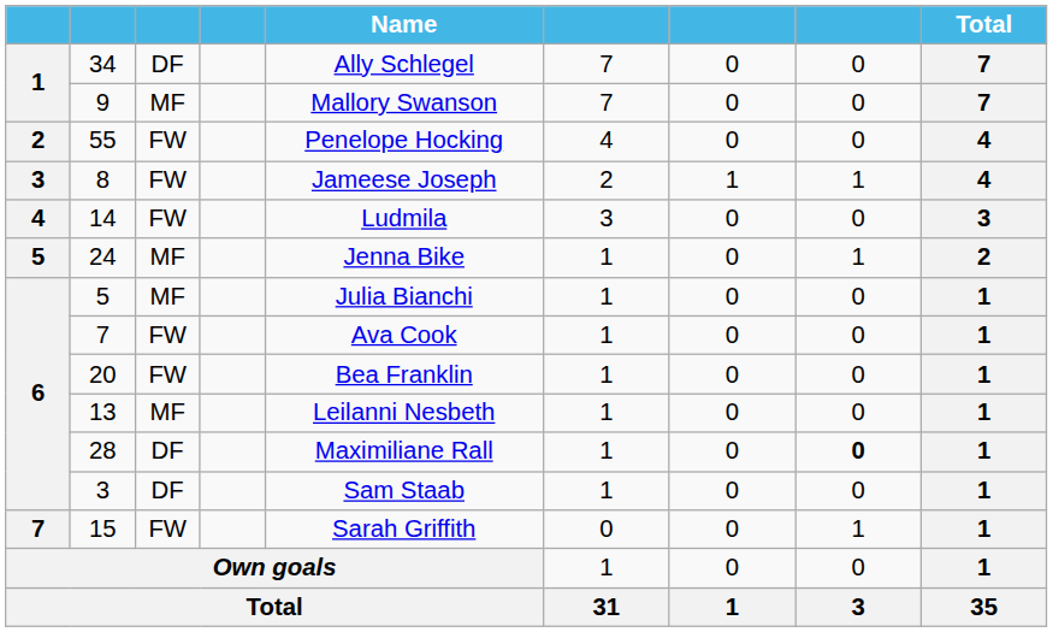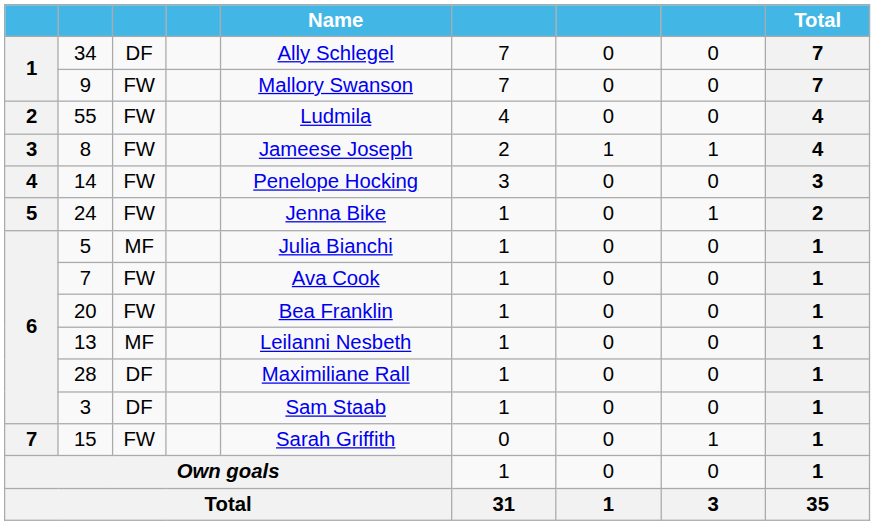9 | column 3: MF -> FW
55 | Name: Penelope Hocking -> Ludmila
14 | Name: Ludmila -> Penelope Hocking
24 | column 3: MF -> FW
28 | column 8: bold -> normal
